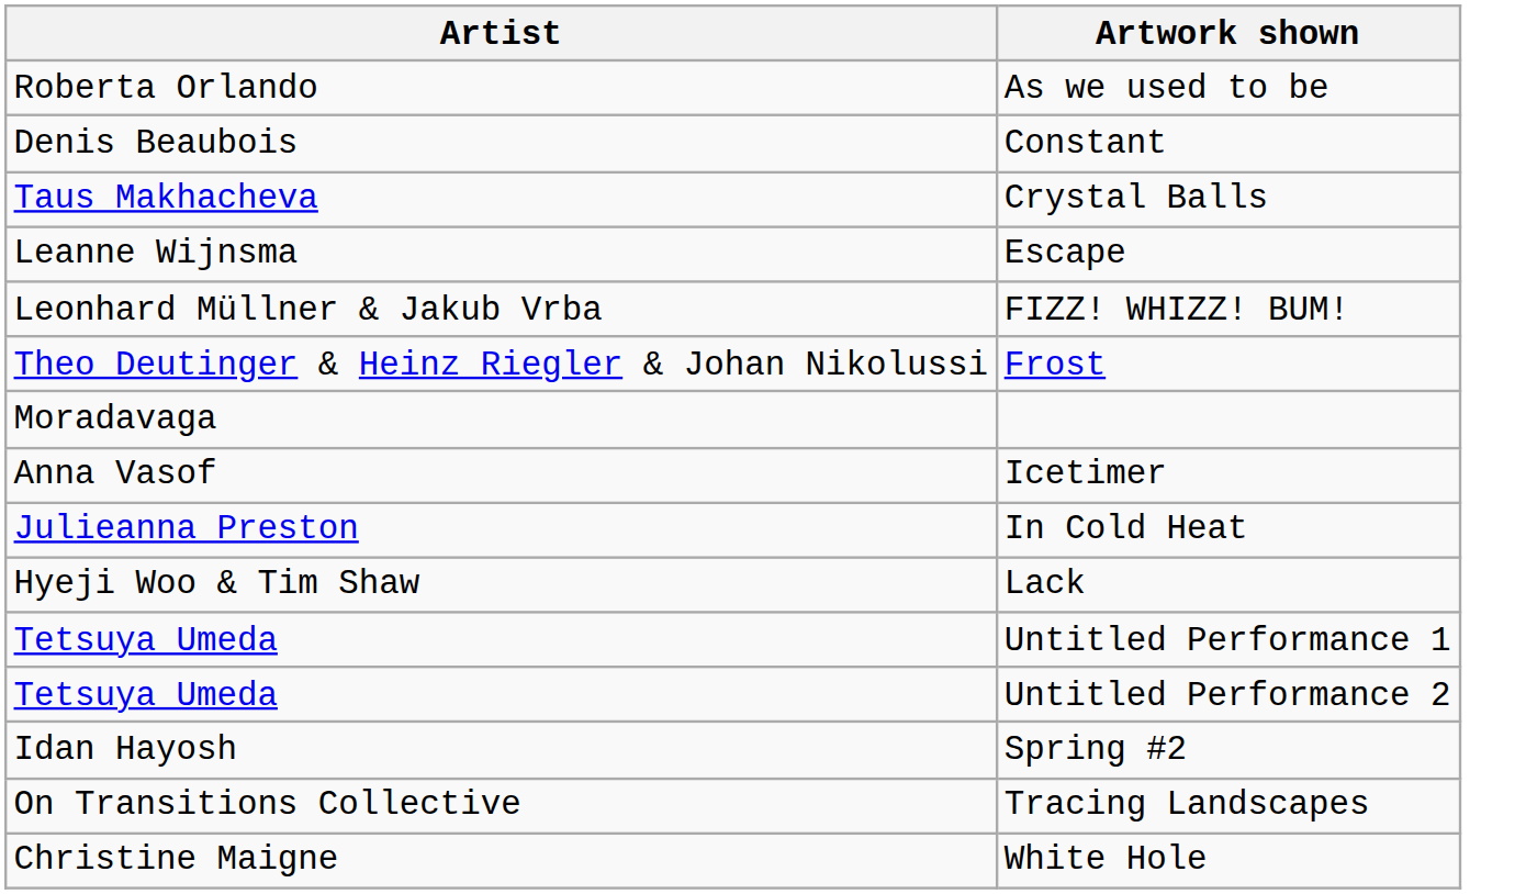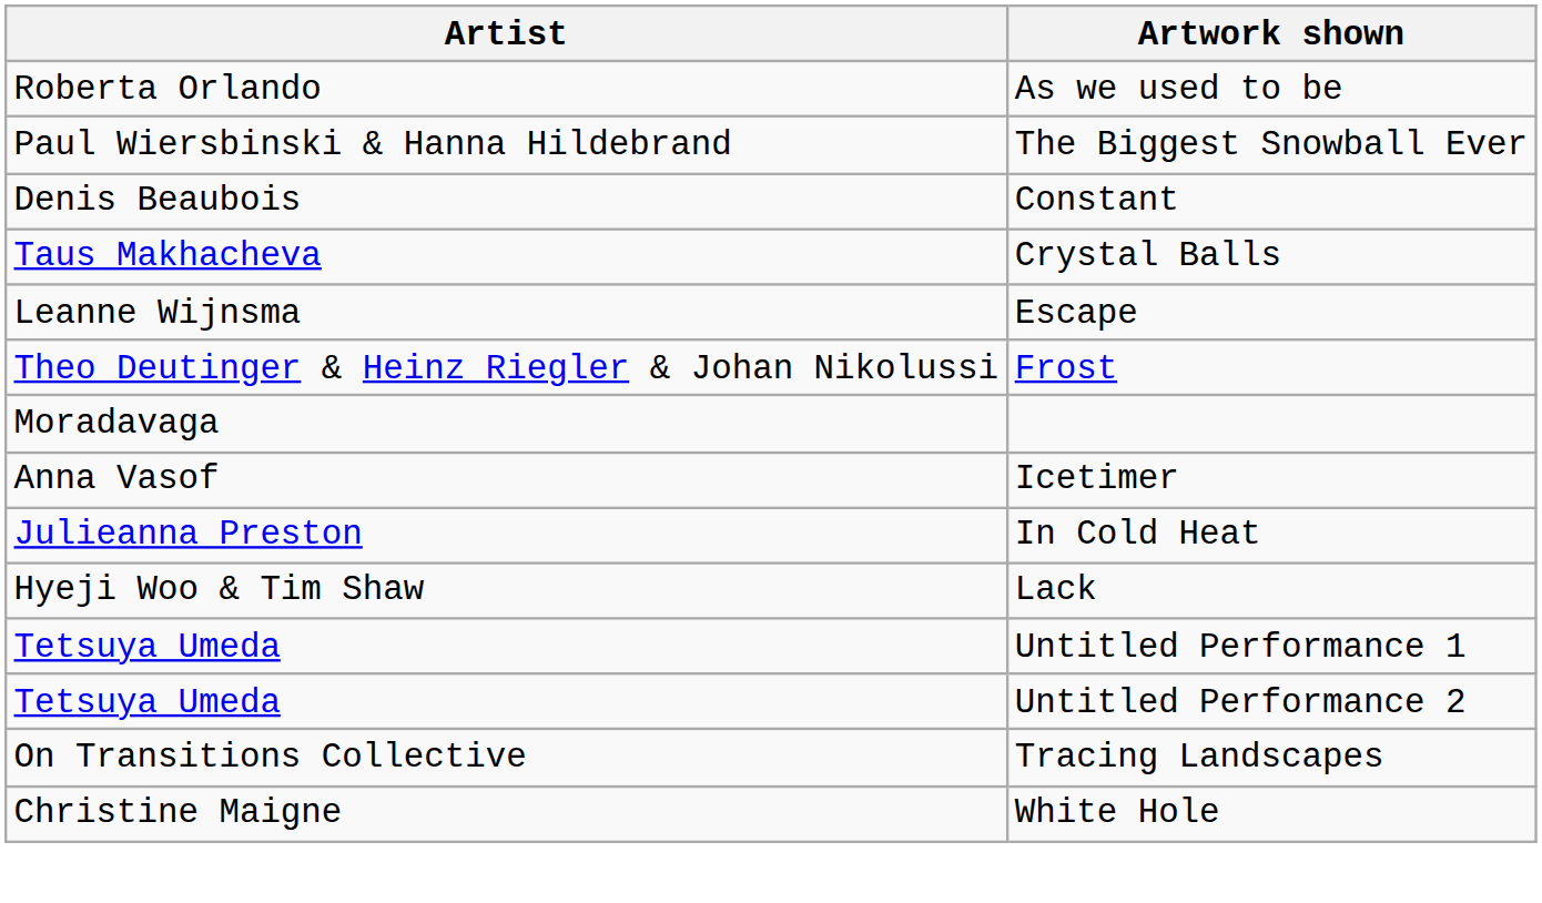+ row: Paul Wiersbinski & Hanna Hildebrand | The Biggest Snowball Ever
- row: Leonhard Müllner & Jakub Vrba | FIZZ! WHIZZ! BUM!
- row: Idan Hayosh | Spring #2
